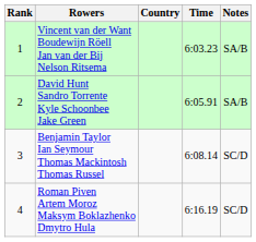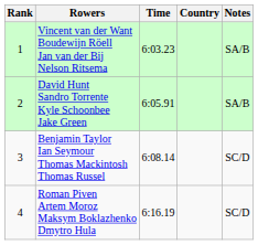columns swapped: Country <-> Time
